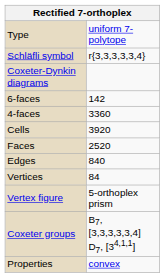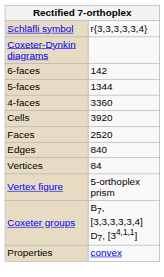- row: Type | uniform 7-polytope
+ row: 5-faces | 1344
